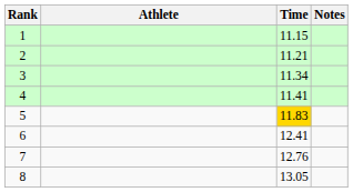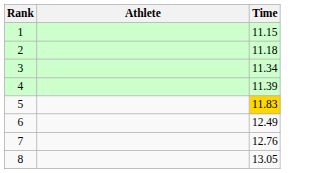- column: Notes
2 | Time: 11.21 -> 11.18
4 | Time: 11.41 -> 11.39
6 | Time: 12.41 -> 12.49
